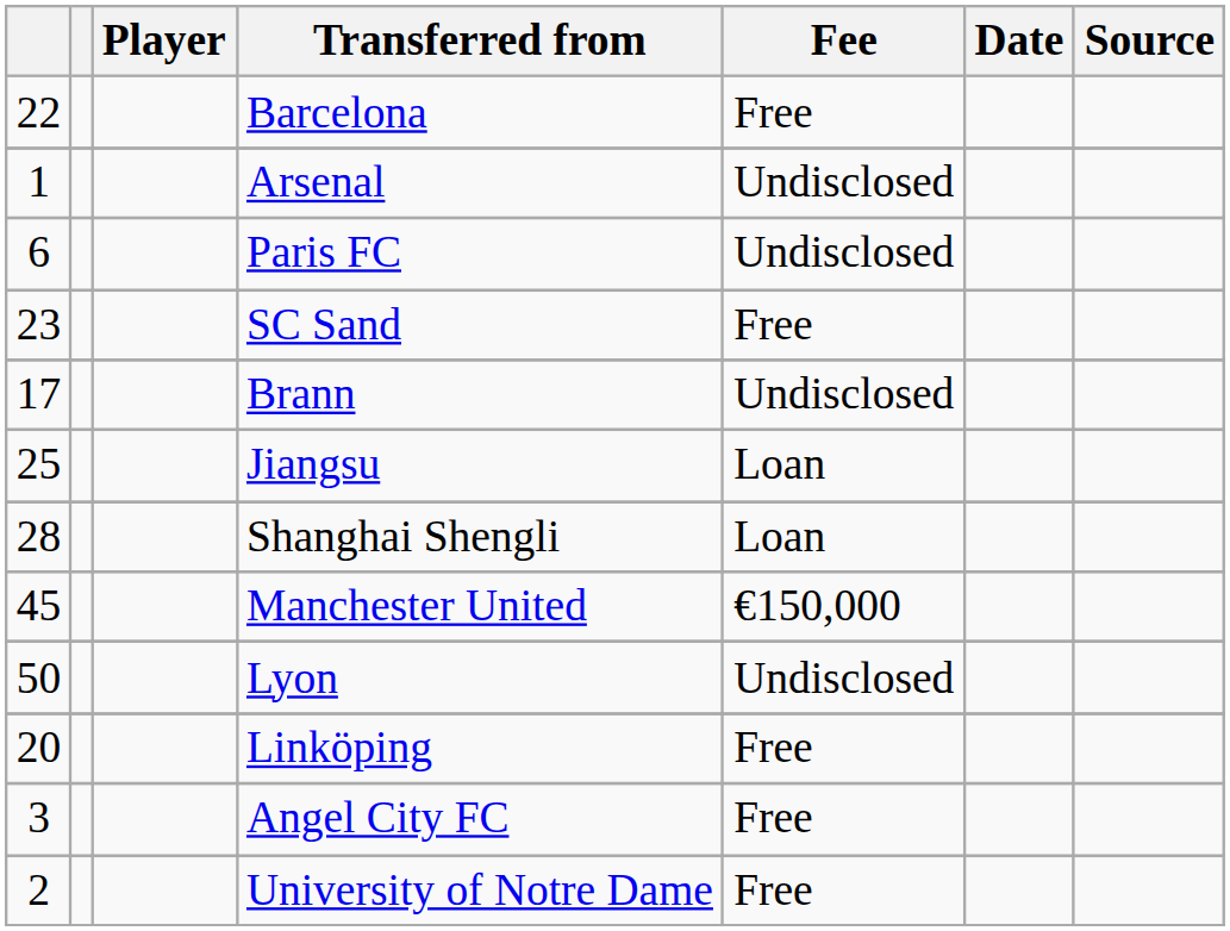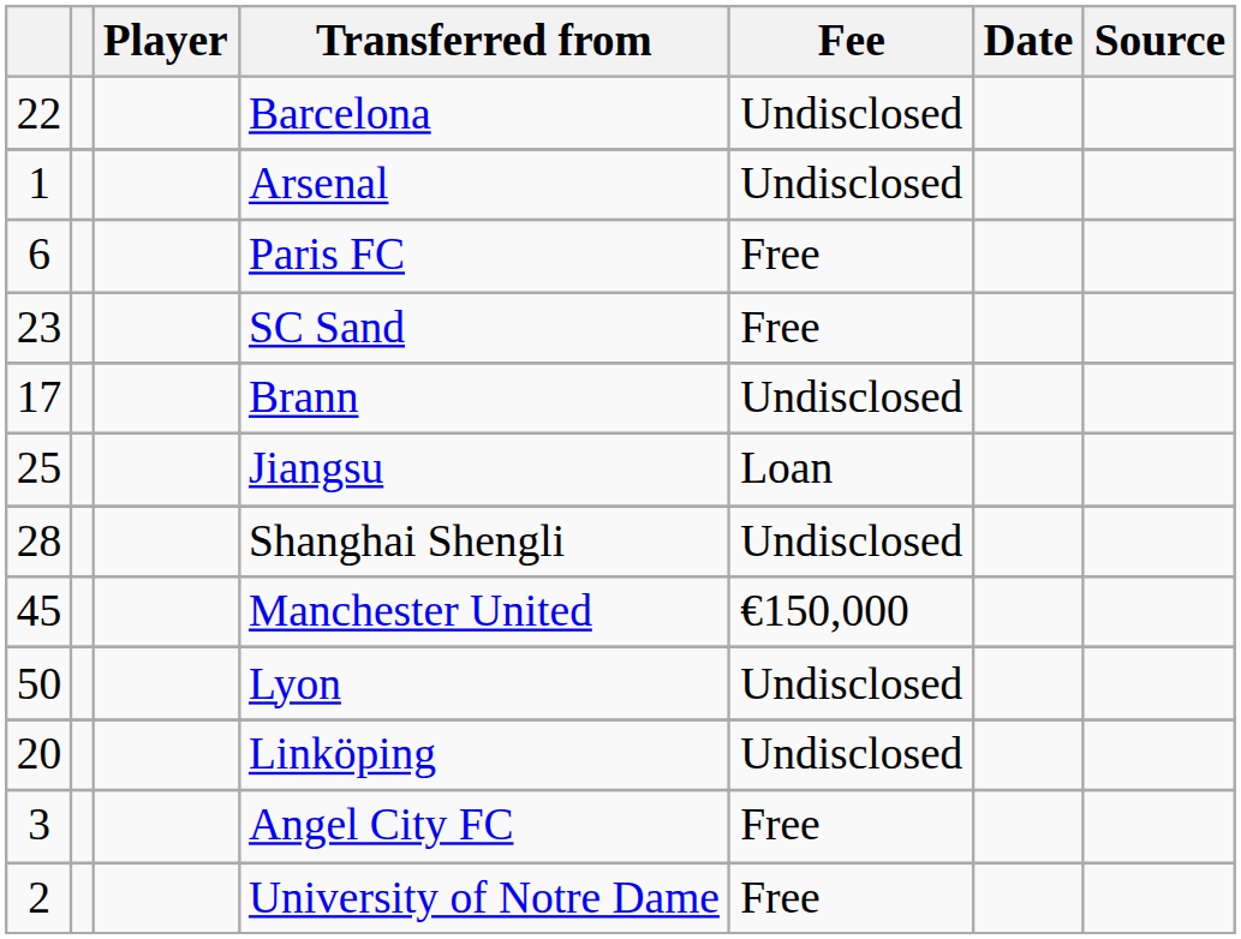Barcelona | Fee: Free -> Undisclosed
Paris FC | Fee: Undisclosed -> Free
Shanghai Shengli | Fee: Loan -> Undisclosed
Linköping | Fee: Free -> Undisclosed
